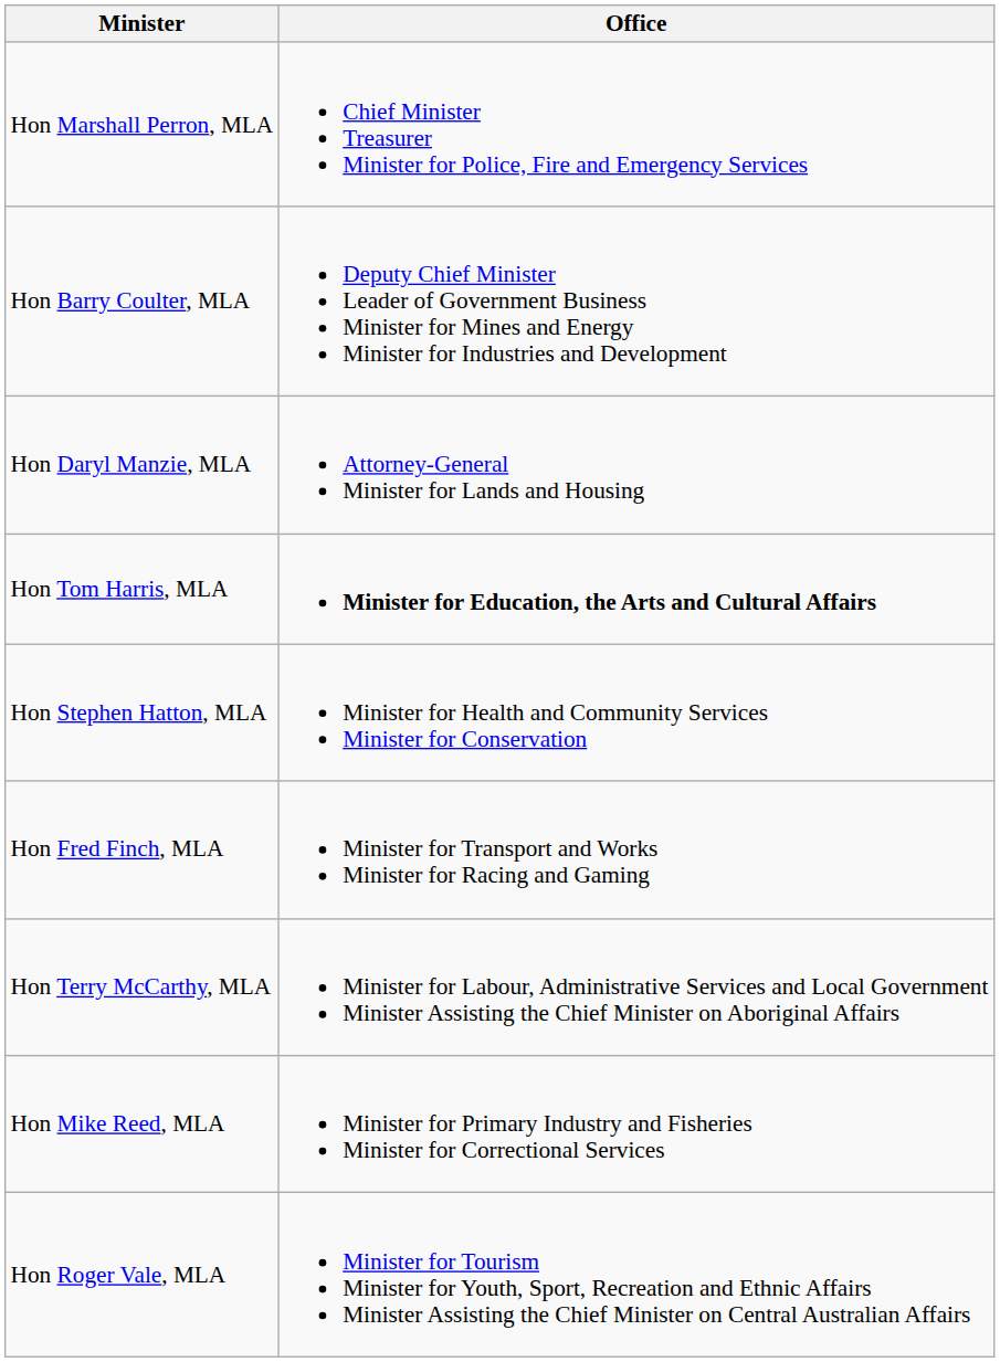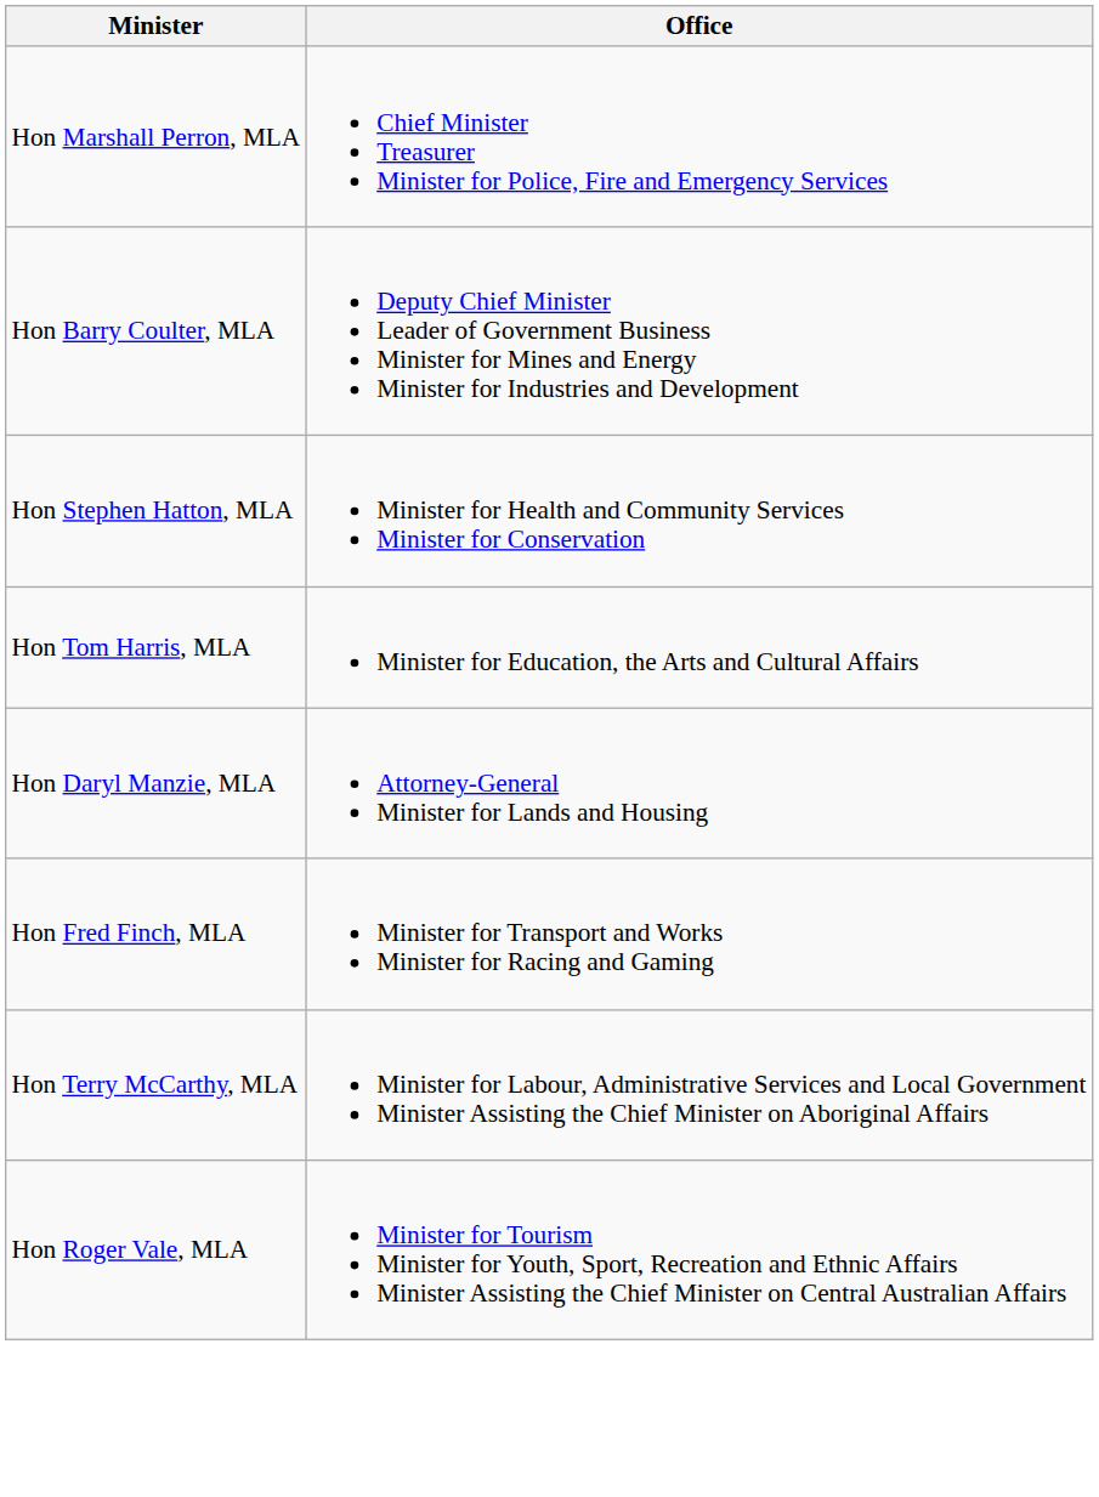rows swapped: Hon Daryl Manzie, MLA <-> Hon Stephen Hatton, MLA
Hon Tom Harris, MLA | Office: bold -> normal
- row: Hon Mike Reed, MLA | Minister for Primary Industry and Fisheries Minister for Correctional Services
